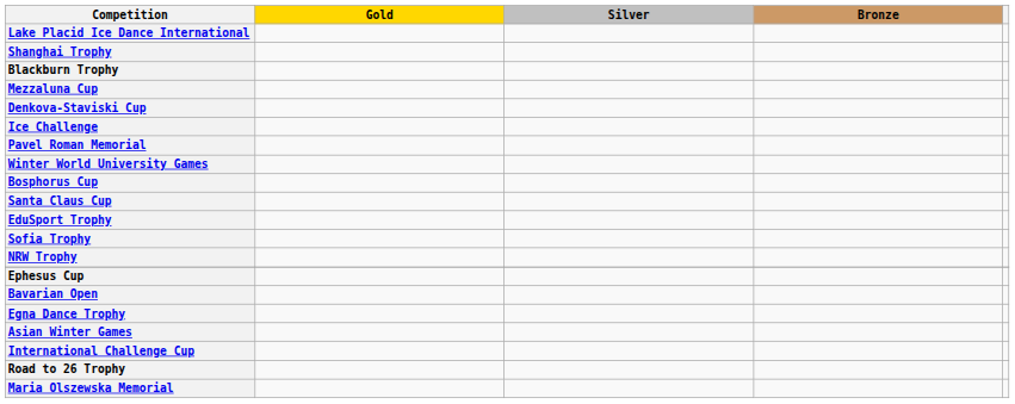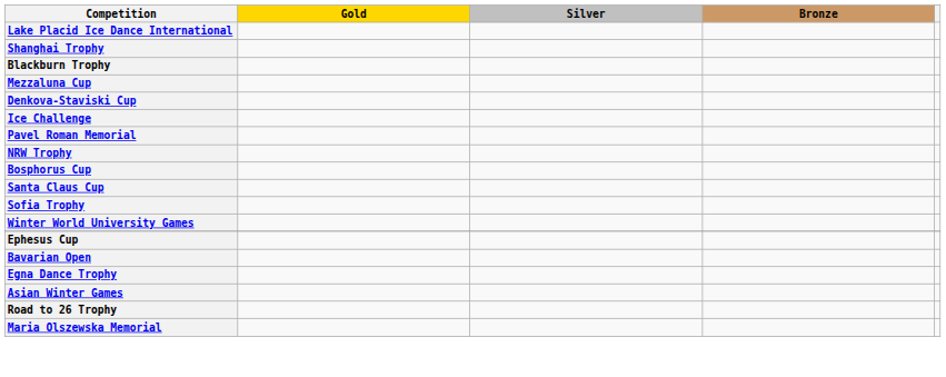rows swapped: NRW Trophy <-> Winter World University Games
- row: EduSport Trophy
- row: International Challenge Cup
